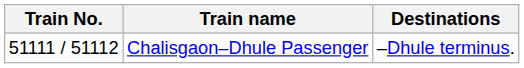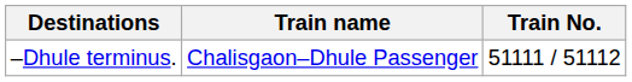columns swapped: Train No. <-> Destinations
